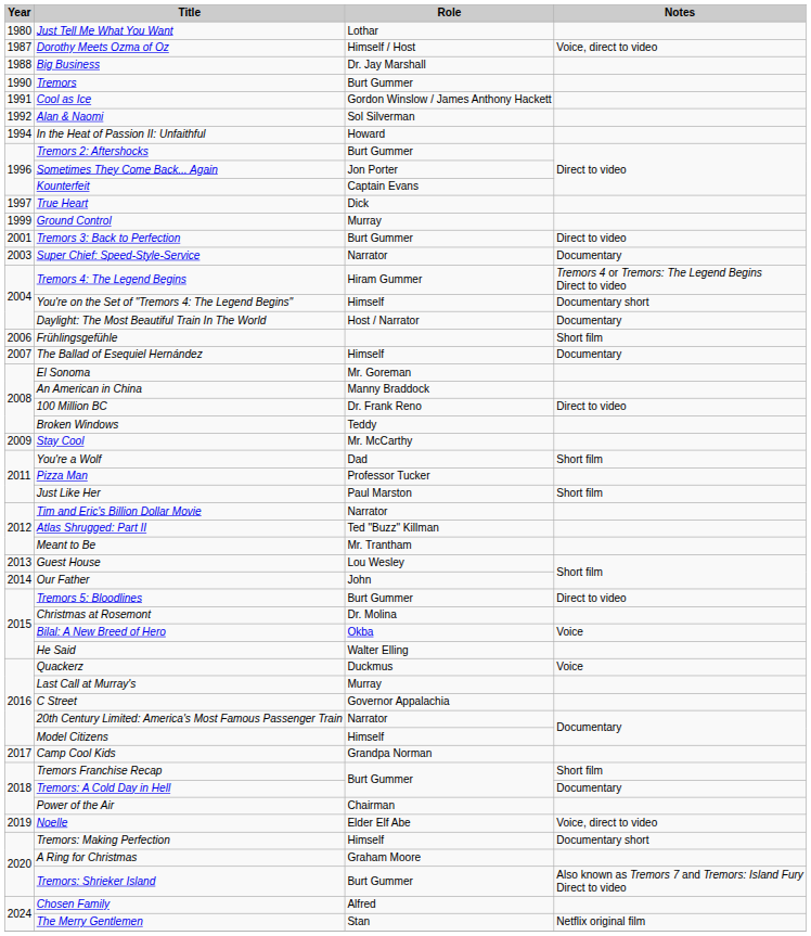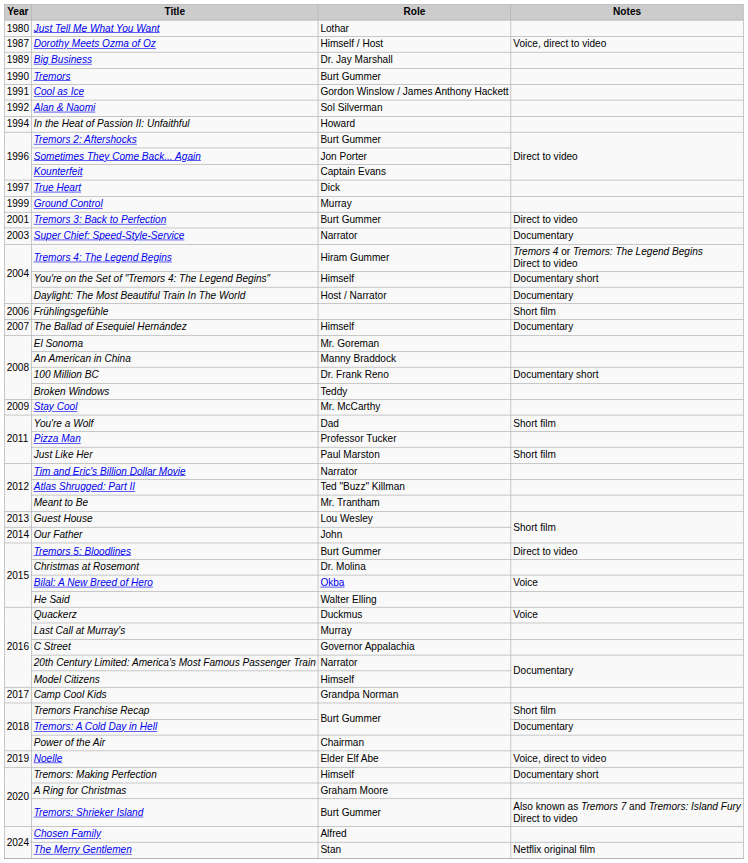Big Business | Year: 1988 -> 1989
100 Million BC | Notes: Direct to video -> Documentary short
